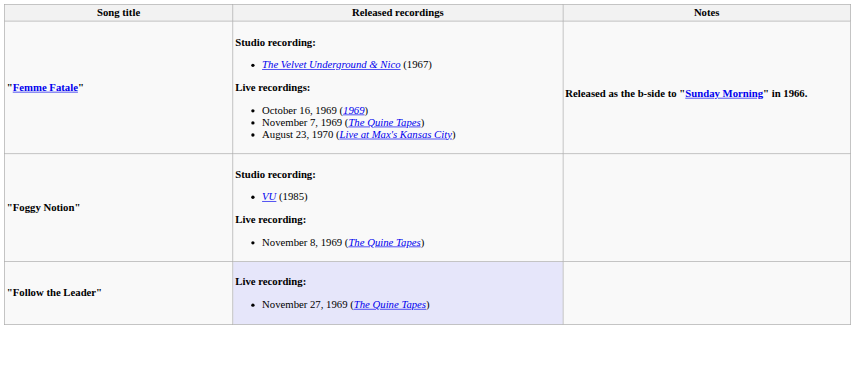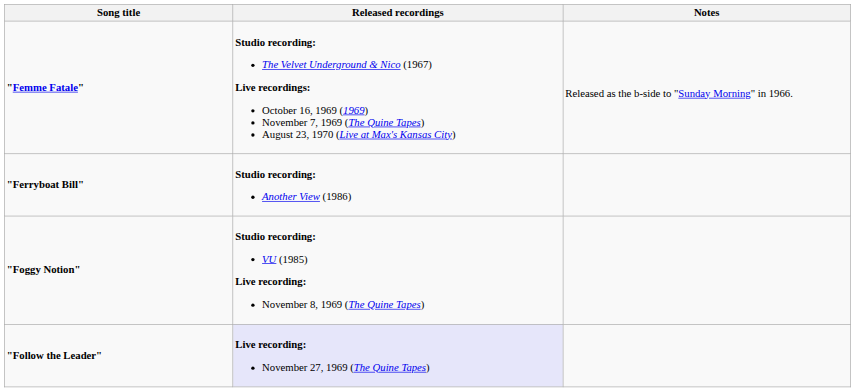"Femme Fatale" | Notes: bold -> normal
+ row: "Ferryboat Bill" | Studio recording: Another View (1986)
